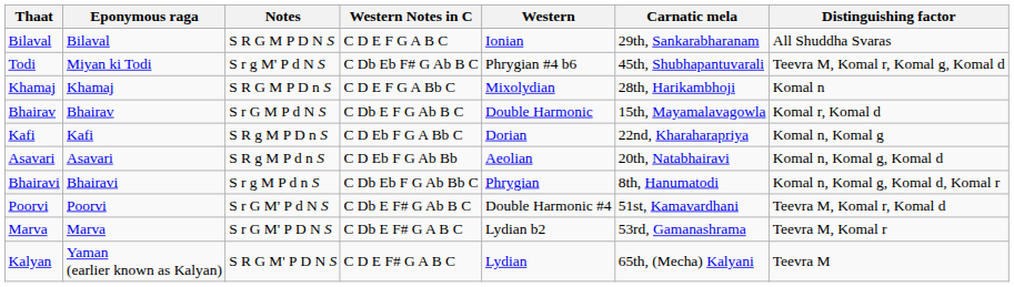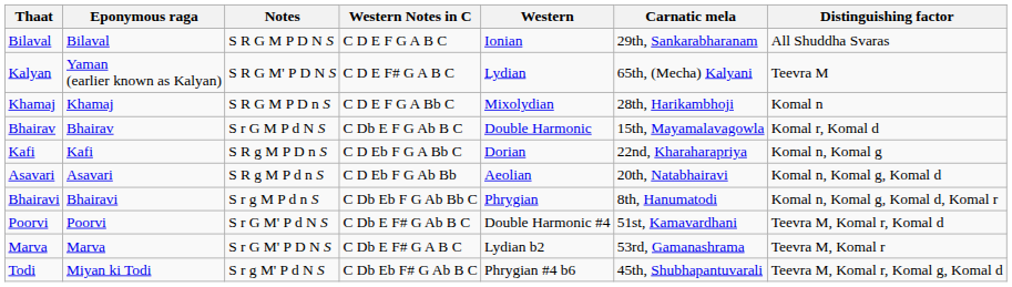rows swapped: Kalyan <-> Todi
